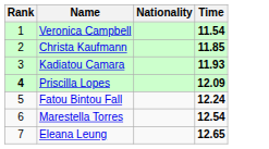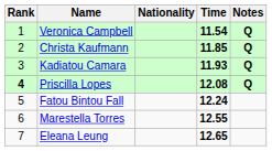+ column: Notes | Q | Q | Q | Q
Priscilla Lopes | Time: 12.09 -> 12.08
Marestella Torres | Time: 12.54 -> 12.55
